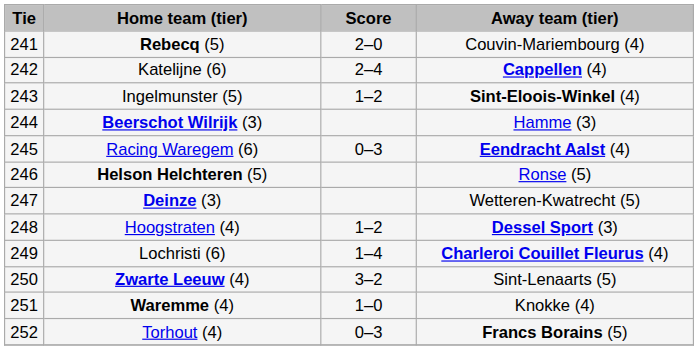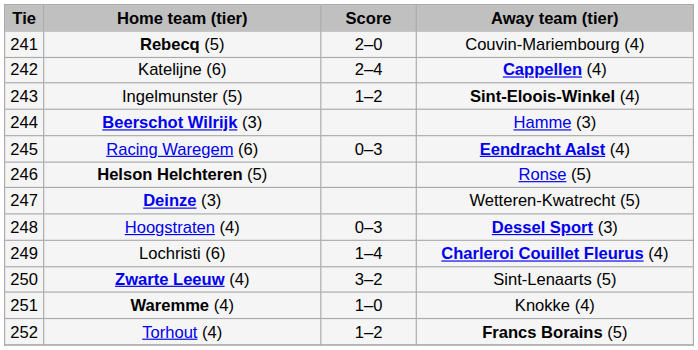Hoogstraten (4) | Score: 1–2 -> 0–3
Torhout (4) | Score: 0–3 -> 1–2
